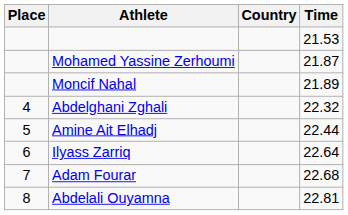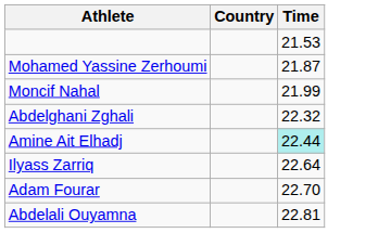- column: Place | 4 | 5 | 6 | 7 | 8
Moncif Nahal | Time: 21.89 -> 21.99
Amine Ait Elhadj | Time: no background -> paleturquoise background
Adam Fourar | Time: 22.68 -> 22.70
